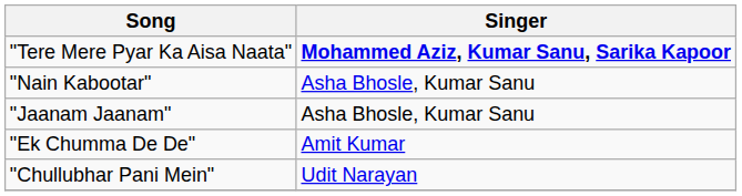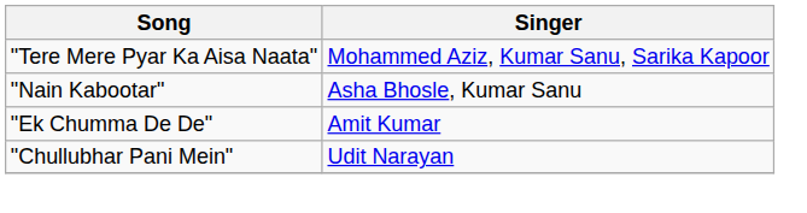"Tere Mere Pyar Ka Aisa Naata" | Singer: bold -> normal
- row: "Jaanam Jaanam" | Asha Bhosle, Kumar Sanu
